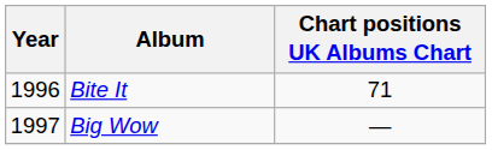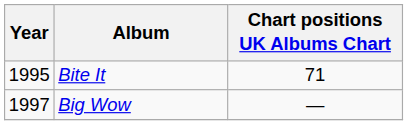Bite It | Year: 1996 -> 1995
